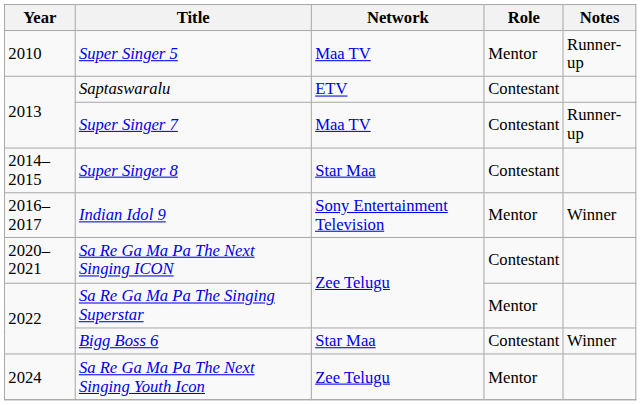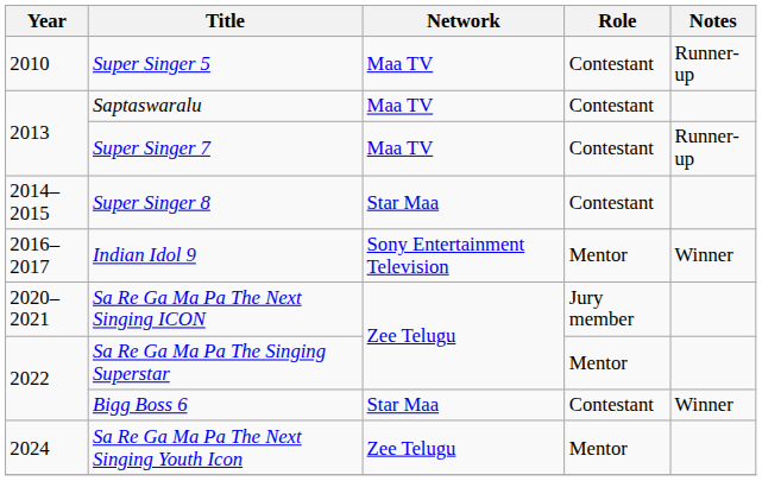Super Singer 5 | Role: Mentor -> Contestant
Saptaswaralu | Network: ETV -> Maa TV
Sa Re Ga Ma Pa The Next Singing ICON | Role: Contestant -> Jury member
